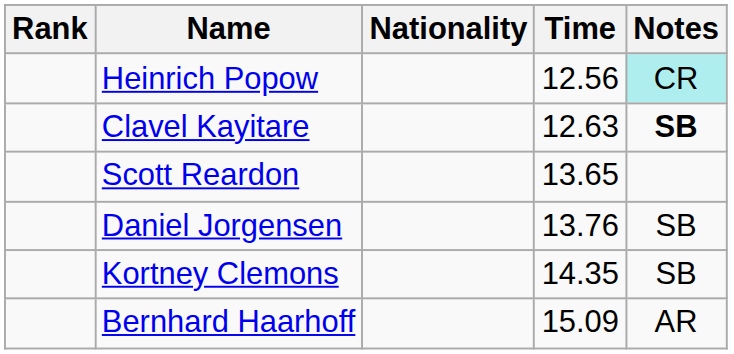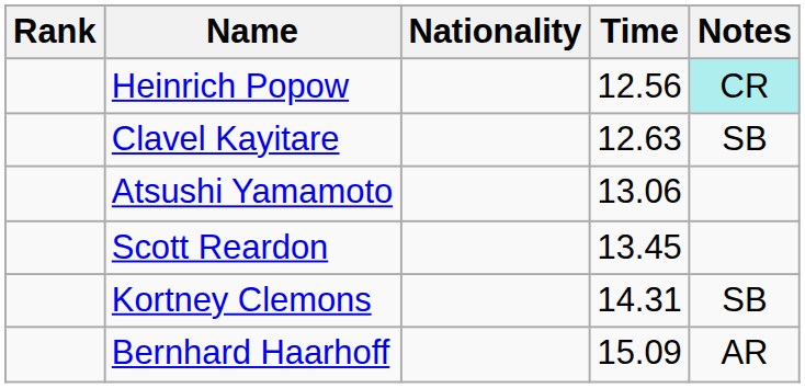Clavel Kayitare | Notes: bold -> normal
+ row: Atsushi Yamamoto | 13.06
Scott Reardon | Time: 13.65 -> 13.45
- row: Daniel Jorgensen | 13.76 | SB
Kortney Clemons | Time: 14.35 -> 14.31
